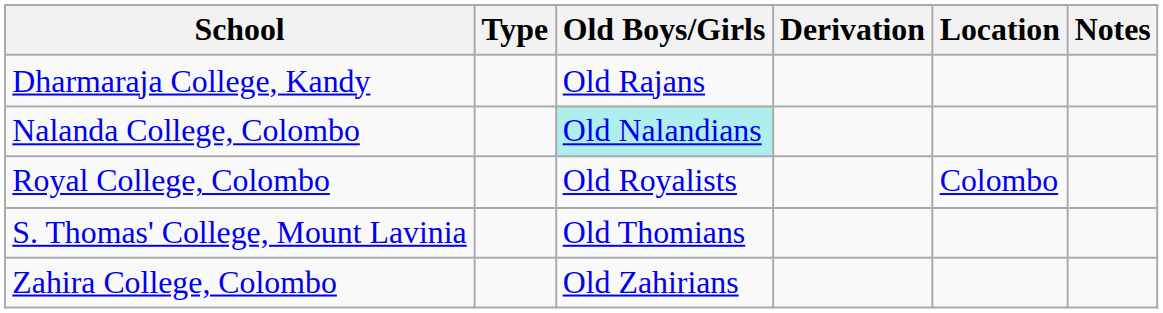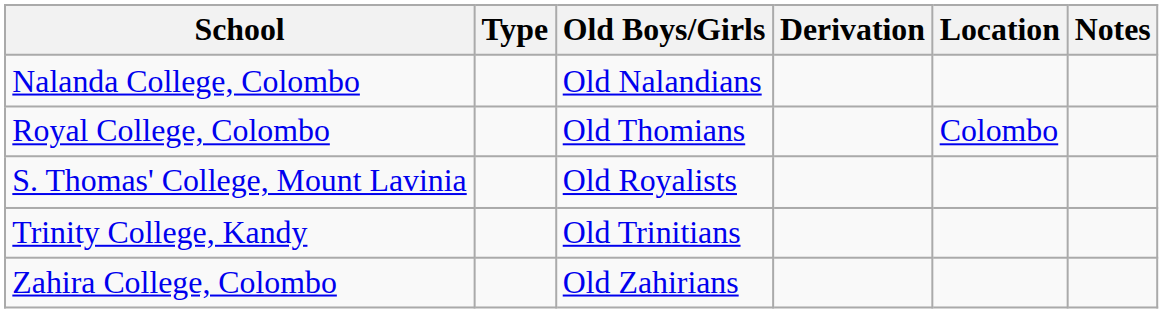- row: Dharmaraja College, Kandy | Old Rajans
Nalanda College, Colombo | Old Boys/Girls: paleturquoise background -> no background
Royal College, Colombo | Old Boys/Girls: Old Royalists -> Old Thomians
S. Thomas' College, Mount Lavinia | Old Boys/Girls: Old Thomians -> Old Royalists
+ row: Trinity College, Kandy | Old Trinitians
